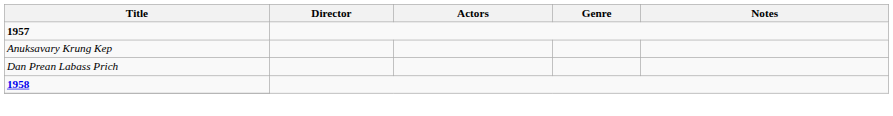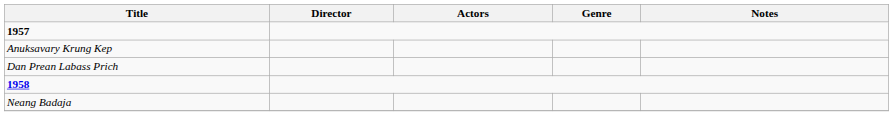+ row: Neang Badaja
